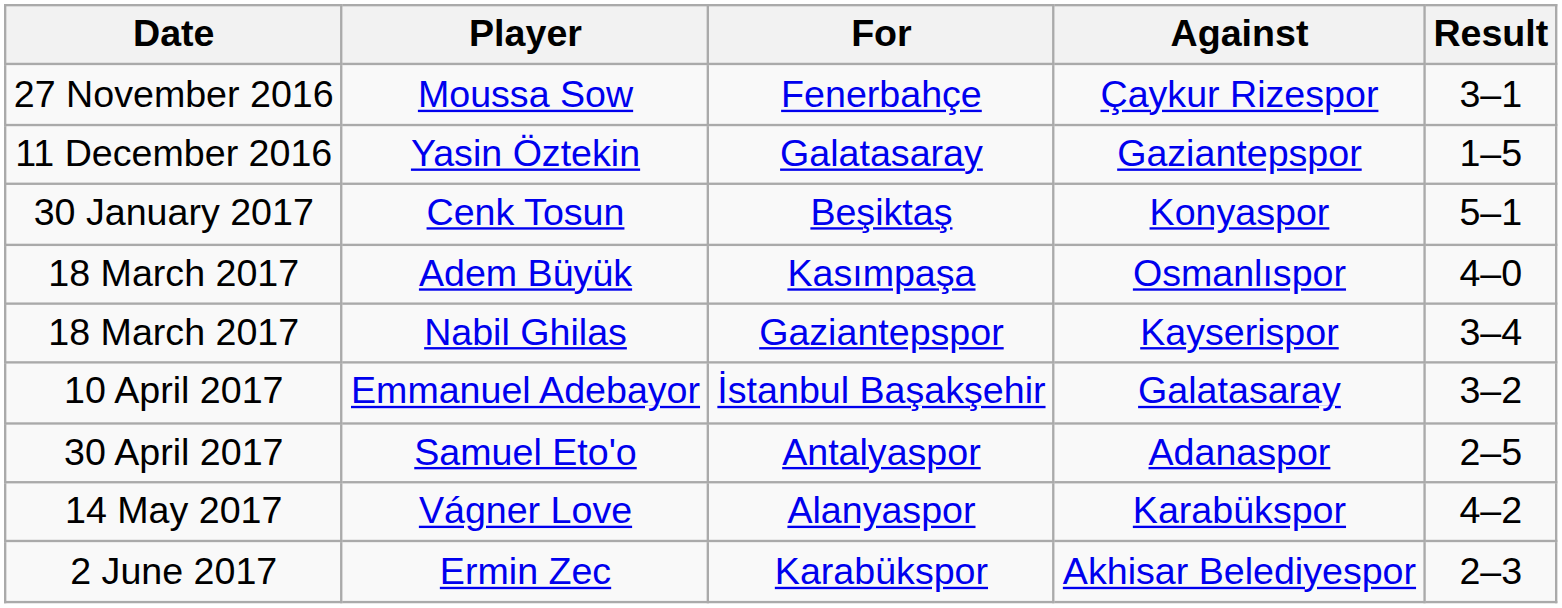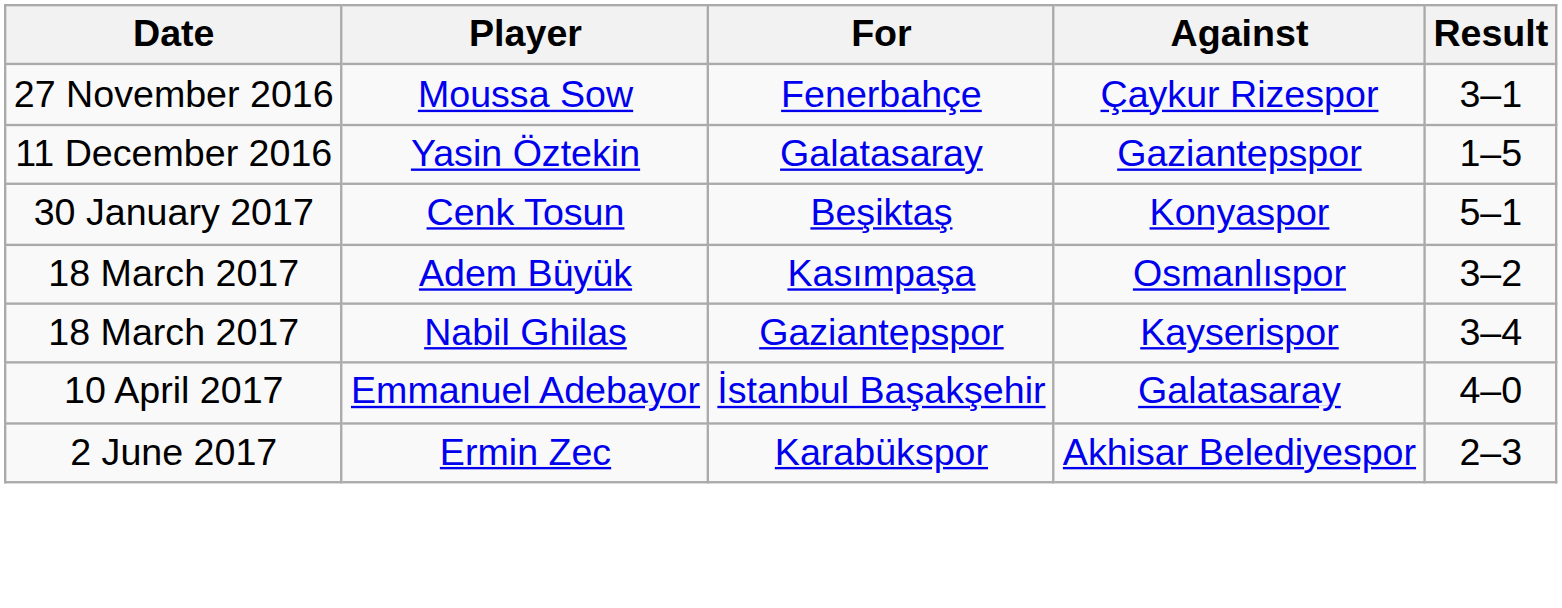Adem Büyük | Result: 4–0 -> 3–2
Emmanuel Adebayor | Result: 3–2 -> 4–0
- row: 30 April 2017 | Samuel Eto'o | Antalyaspor | Adanaspor | 2–5
- row: 14 May 2017 | Vágner Love | Alanyaspor | Karabükspor | 4–2
